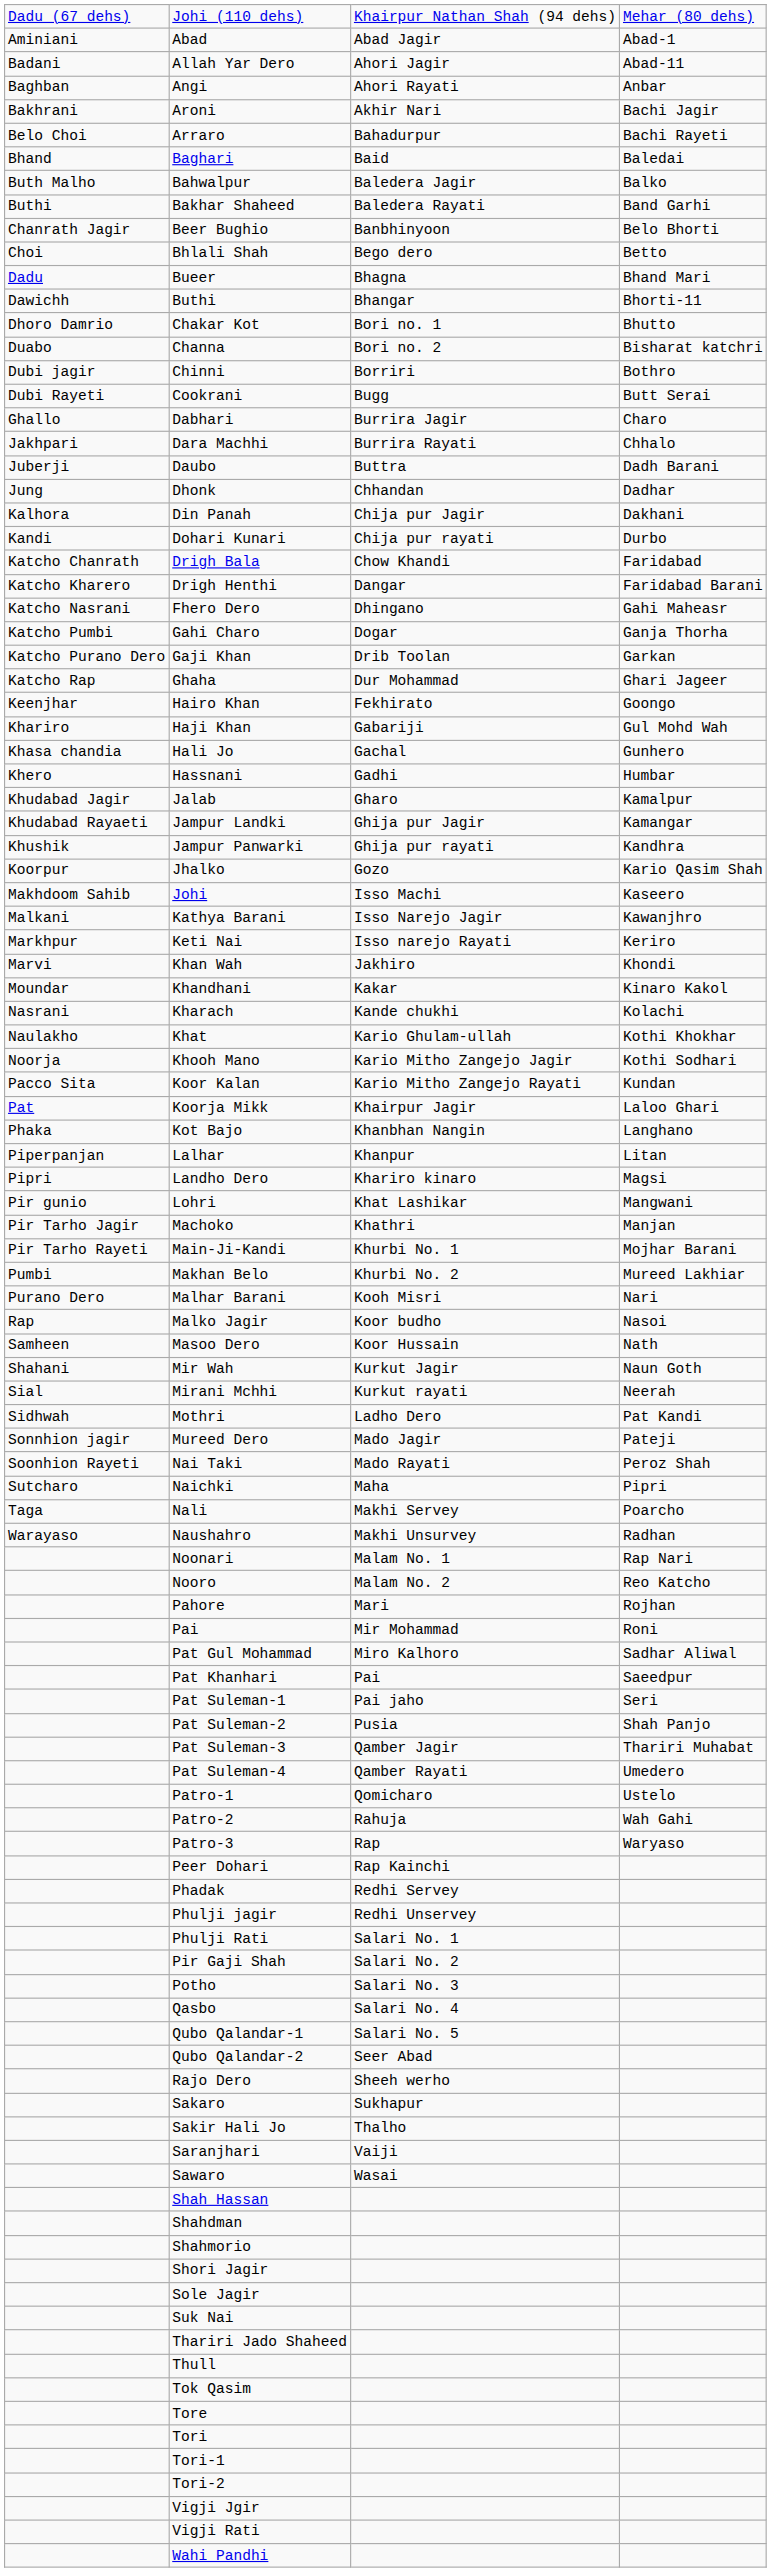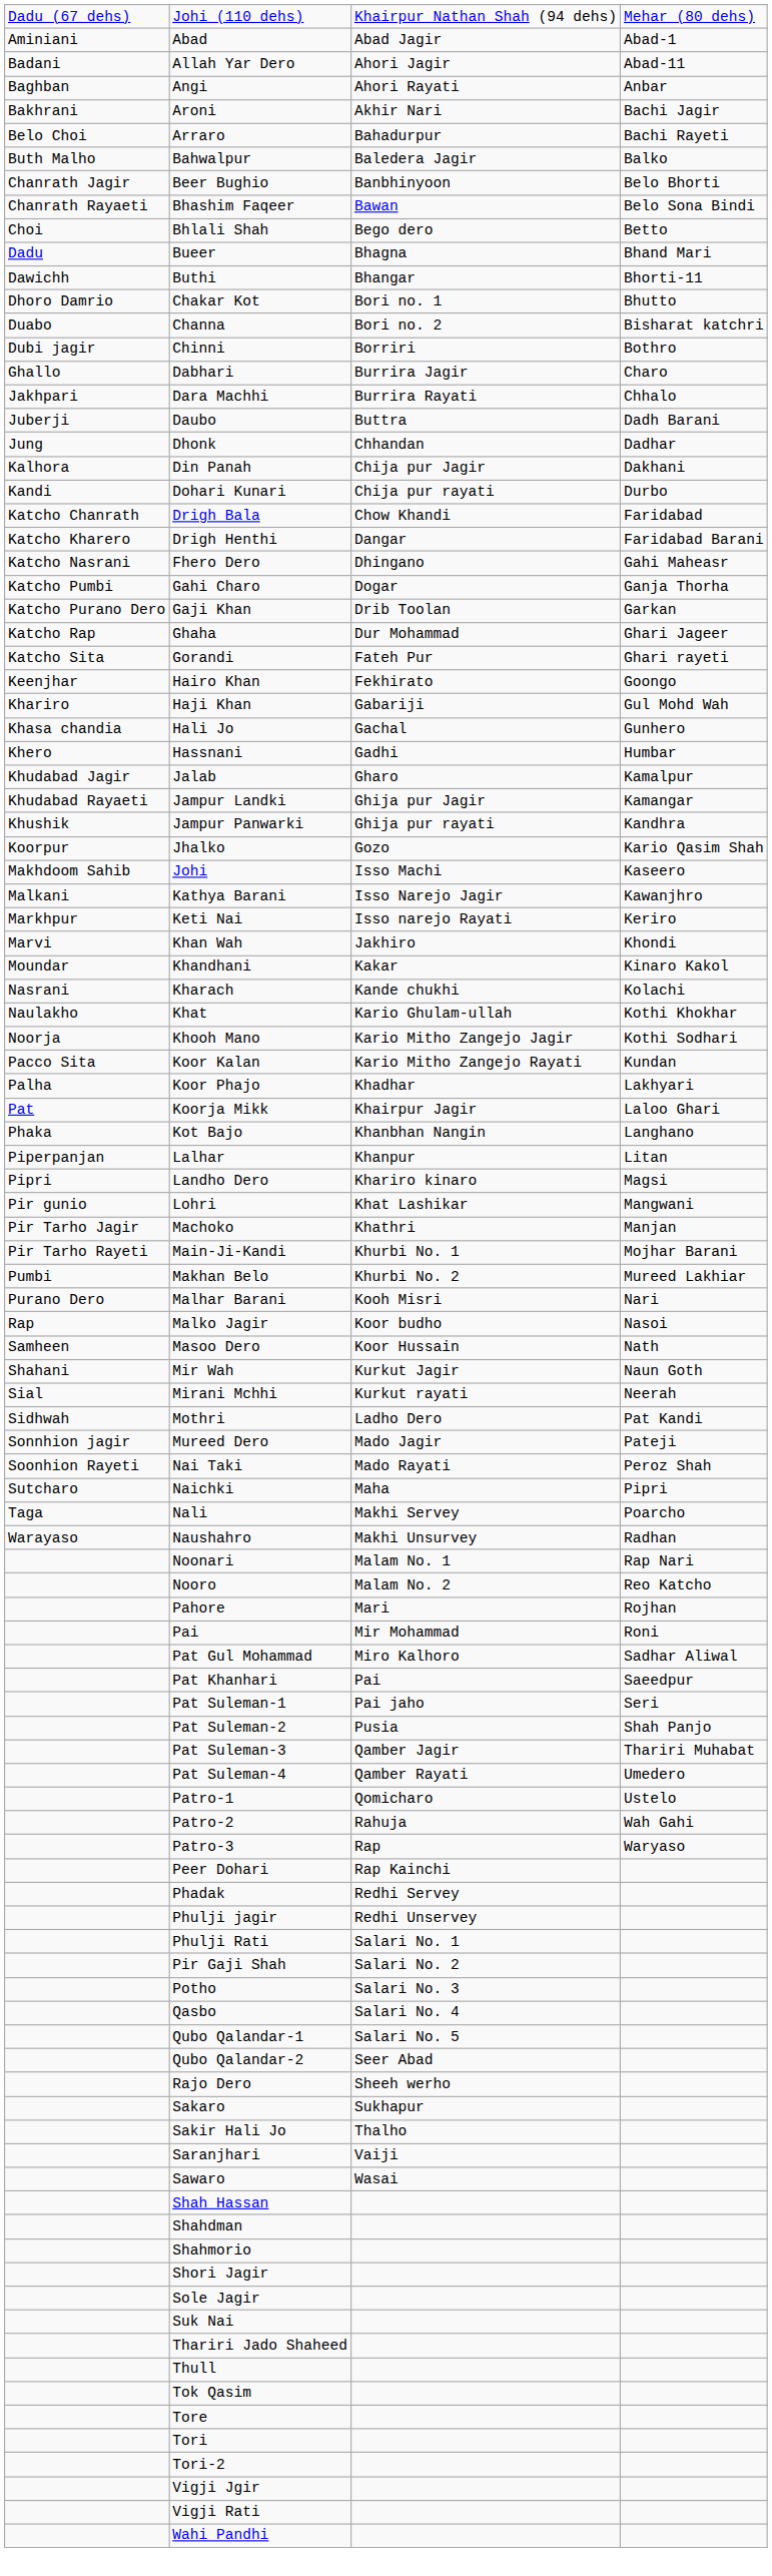- row: Bhand | Baghari | Baid | Baledai
- row: Buthi | Bakhar Shaheed | Baledera Rayati | Band Garhi
+ row: Chanrath Rayaeti | Bhashim Faqeer | Bawan | Belo Sona Bindi
- row: Dubi Rayeti | Cookrani | Bugg | Butt Serai
+ row: Katcho Sita | Gorandi | Fateh Pur | Ghari rayeti
+ row: Palha | Koor Phajo | Khadhar | Lakhyari
- row: Tori-1
